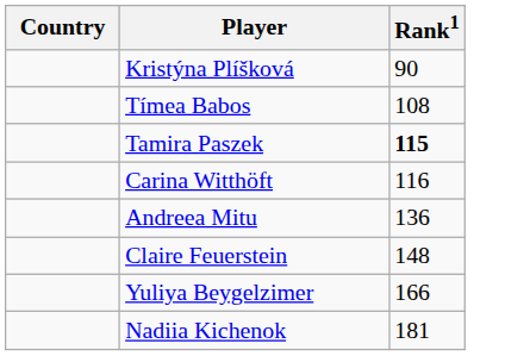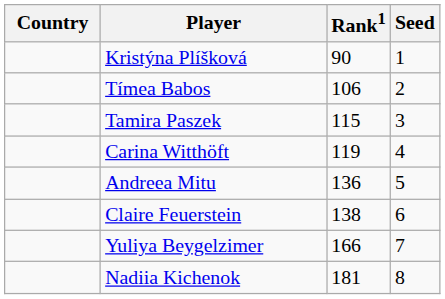+ column: Seed | 1 | 2 | 3 | 4 | 5 | 6 | 7 | 8
Tímea Babos | Rank1: 108 -> 106
Tamira Paszek | Rank1: bold -> normal
Carina Witthöft | Rank1: 116 -> 119
Claire Feuerstein | Rank1: 148 -> 138
